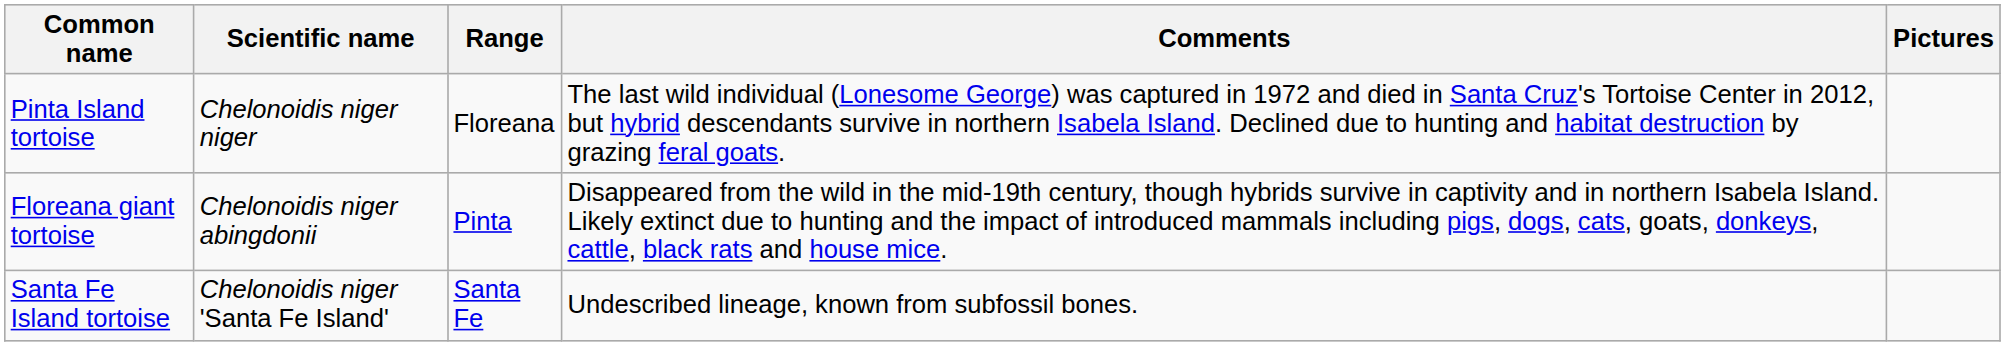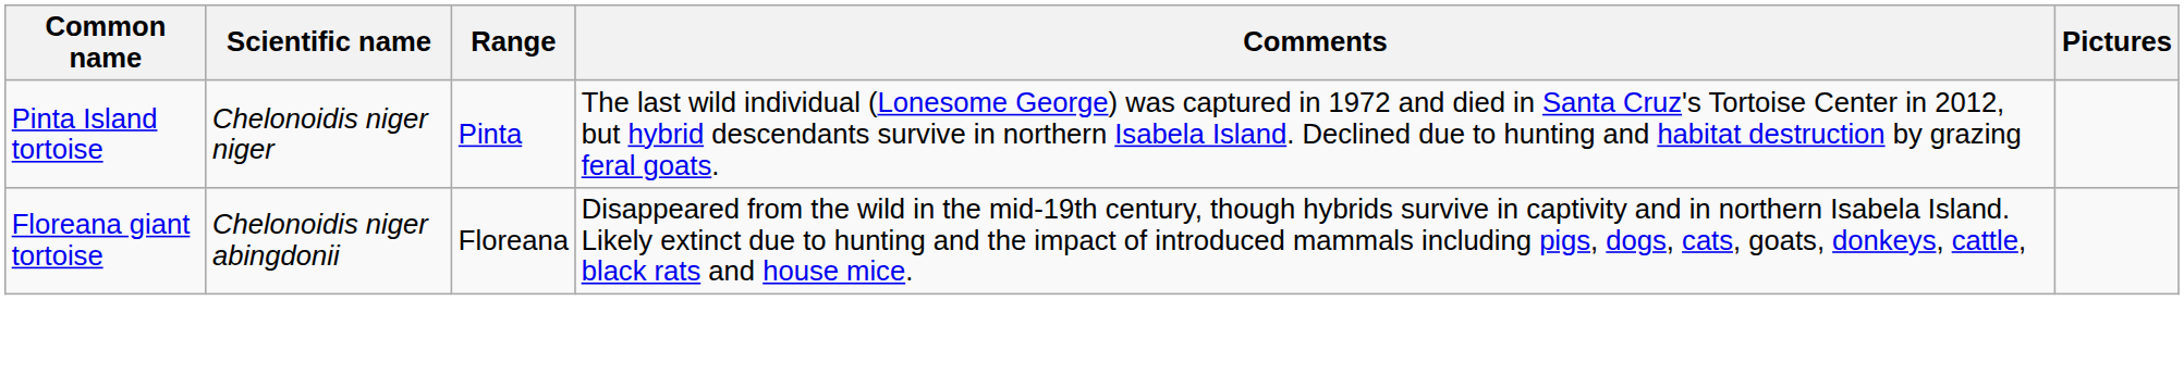Pinta Island tortoise | Range: Floreana -> Pinta
Floreana giant tortoise | Range: Pinta -> Floreana
- row: Santa Fe Island tortoise | Chelonoidis niger 'Santa Fe Island' | Santa Fe | Undescribed lineage, known from subfossil bones.
